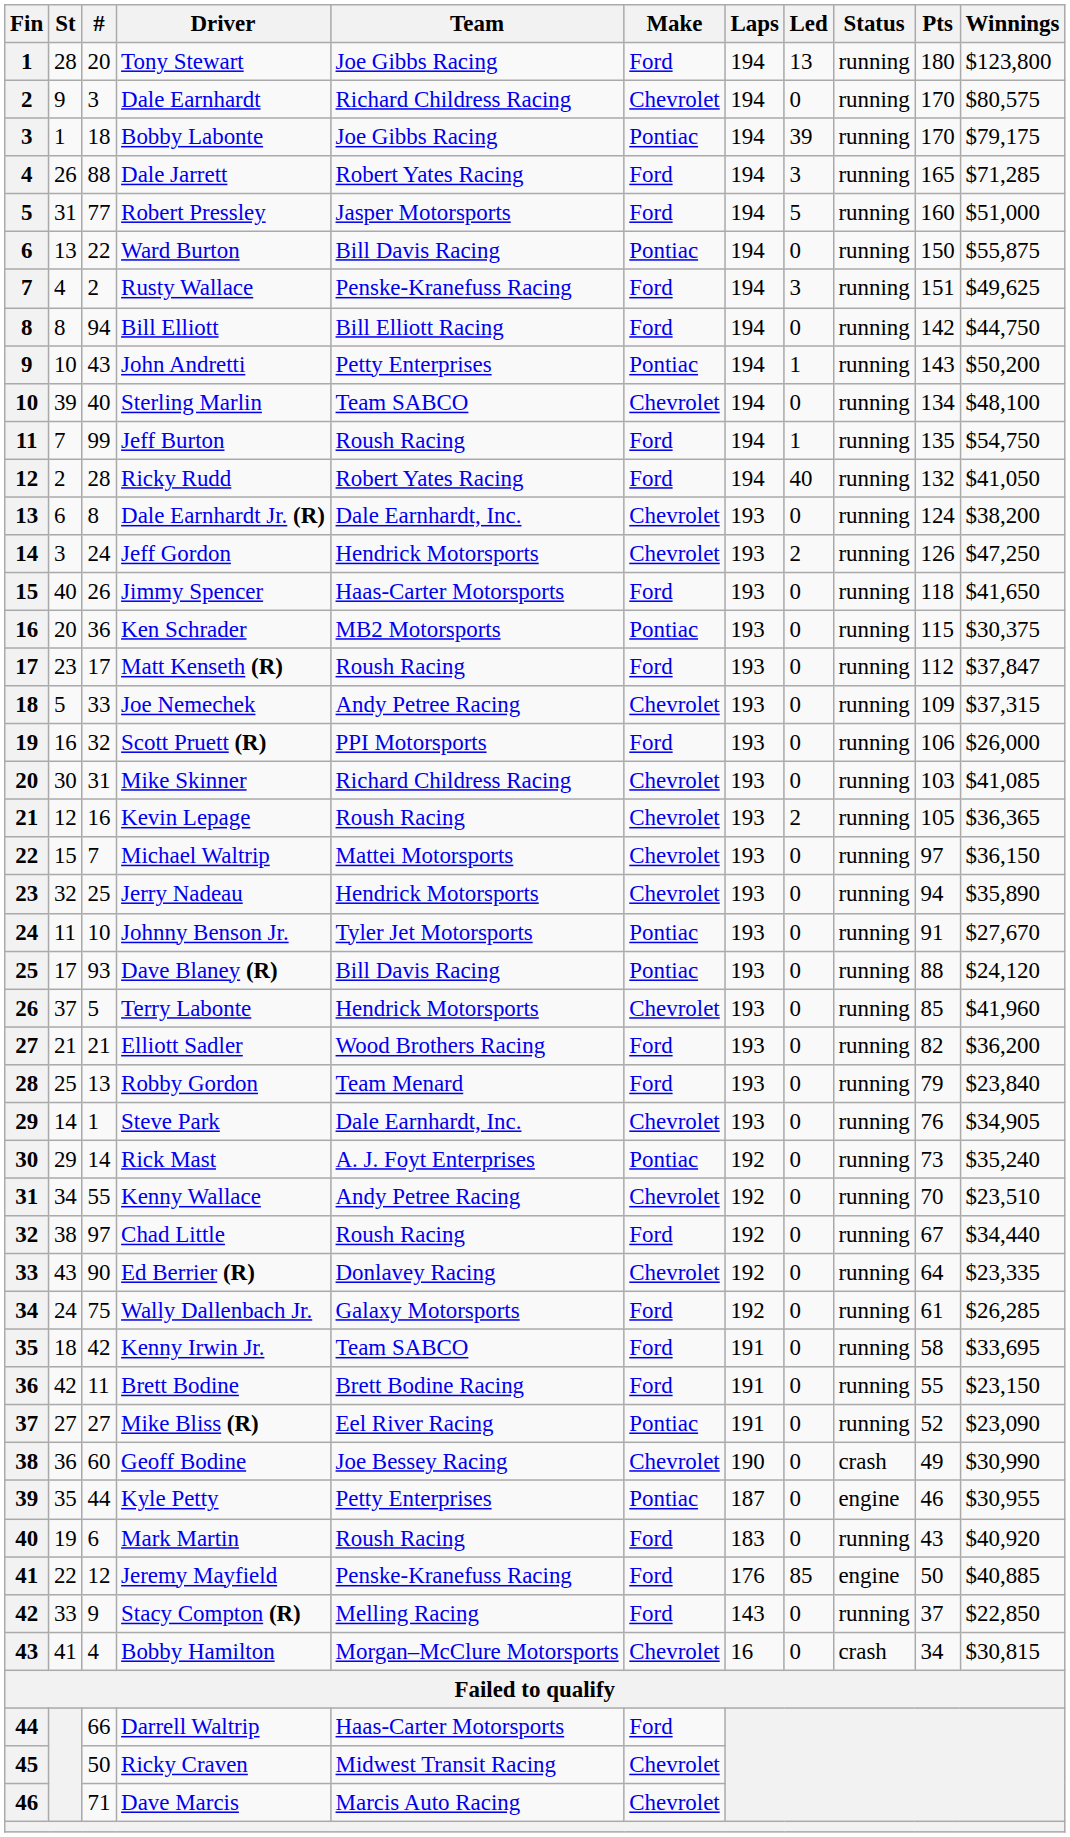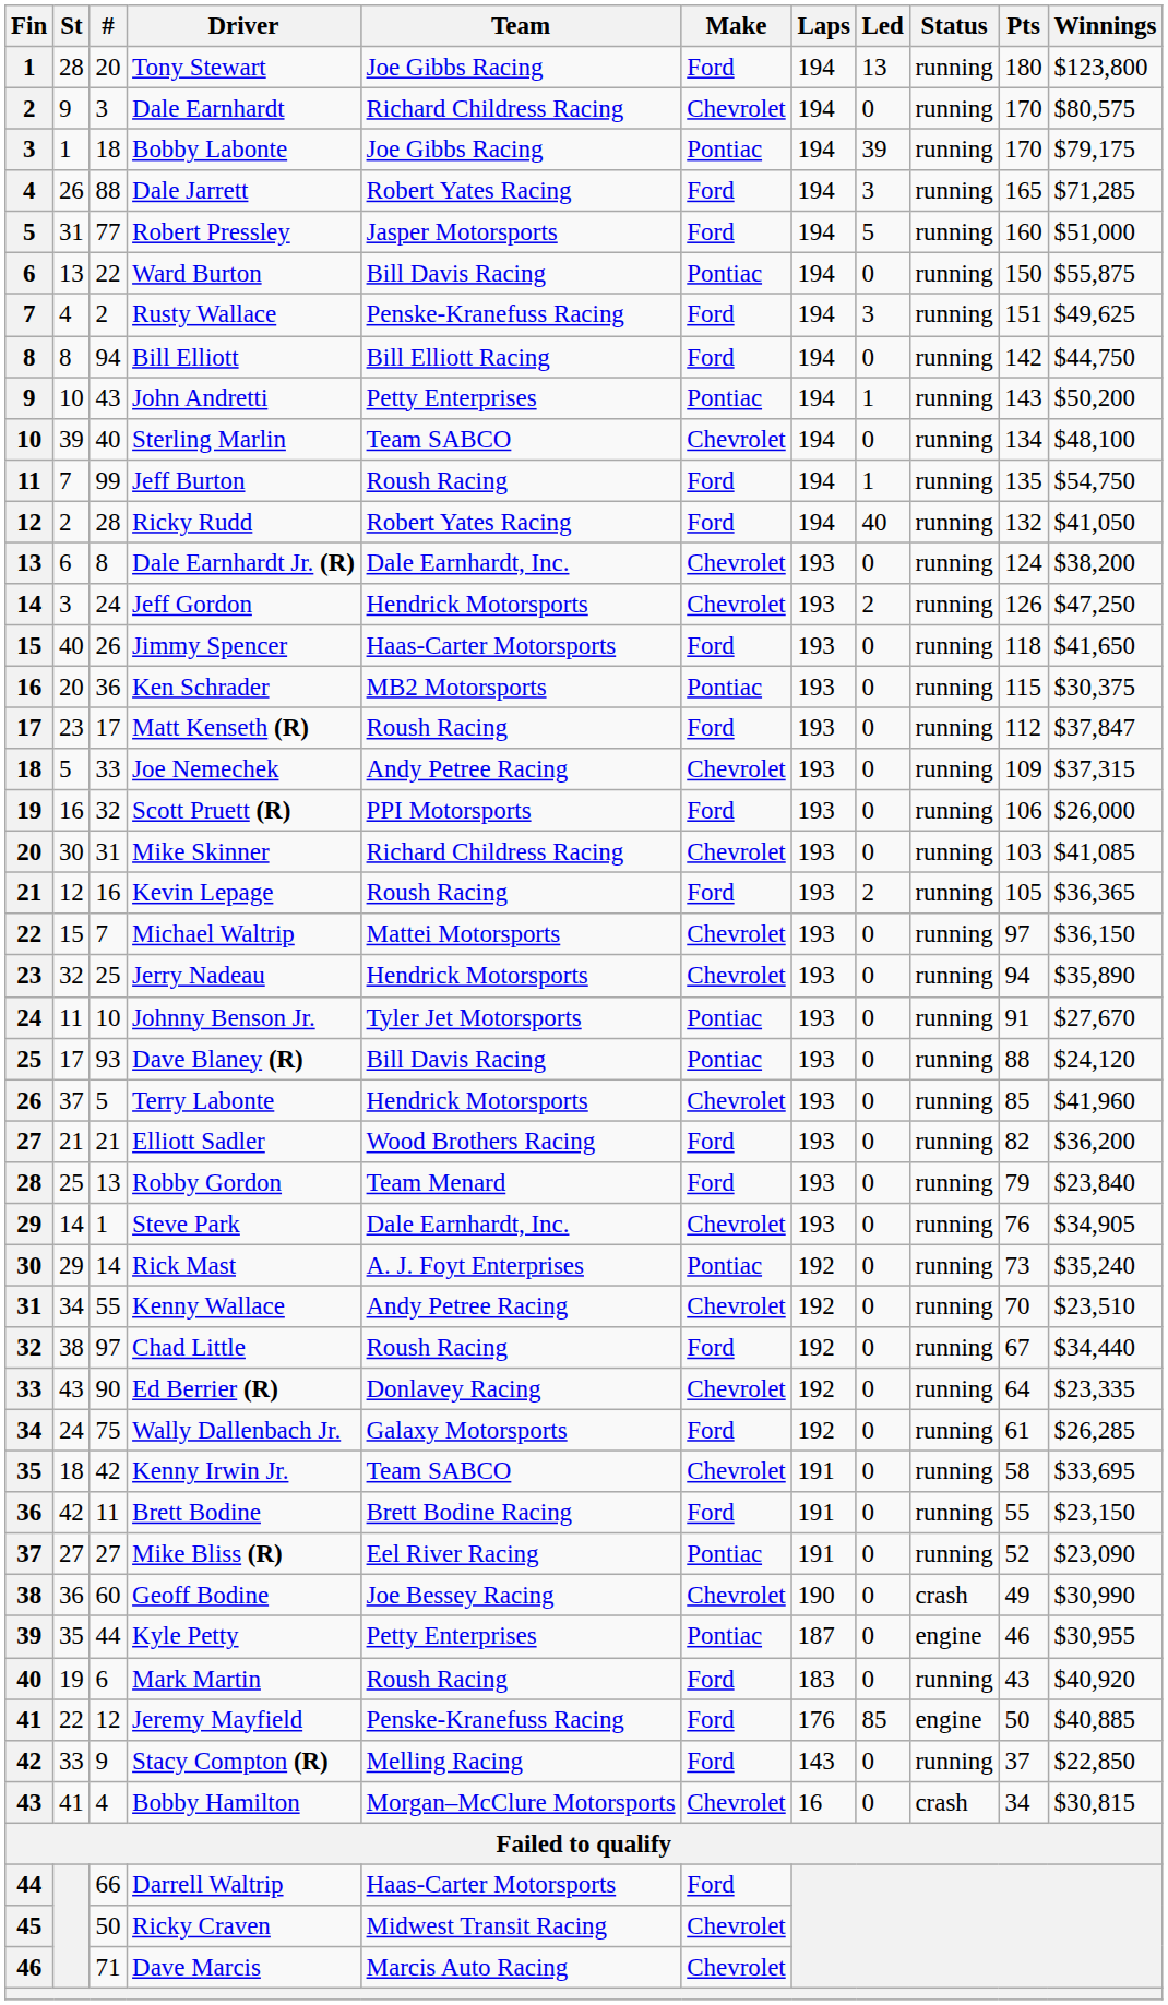Kevin Lepage | Make: Chevrolet -> Ford
Kenny Irwin Jr. | Make: Ford -> Chevrolet
